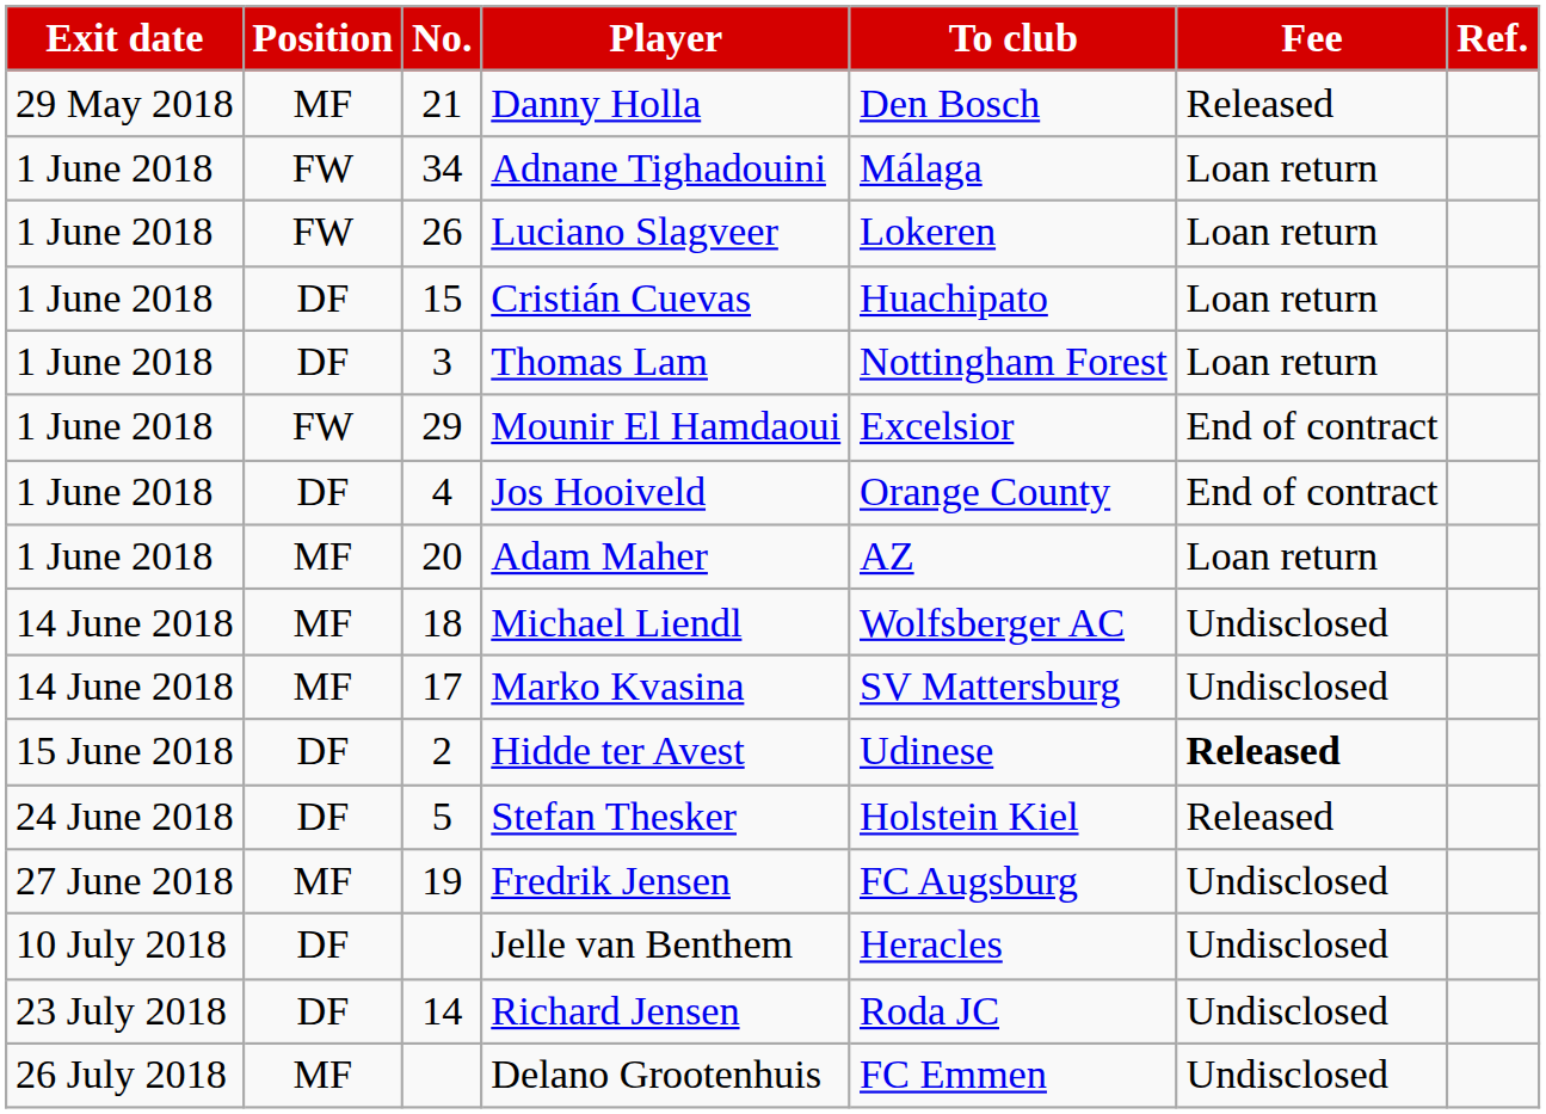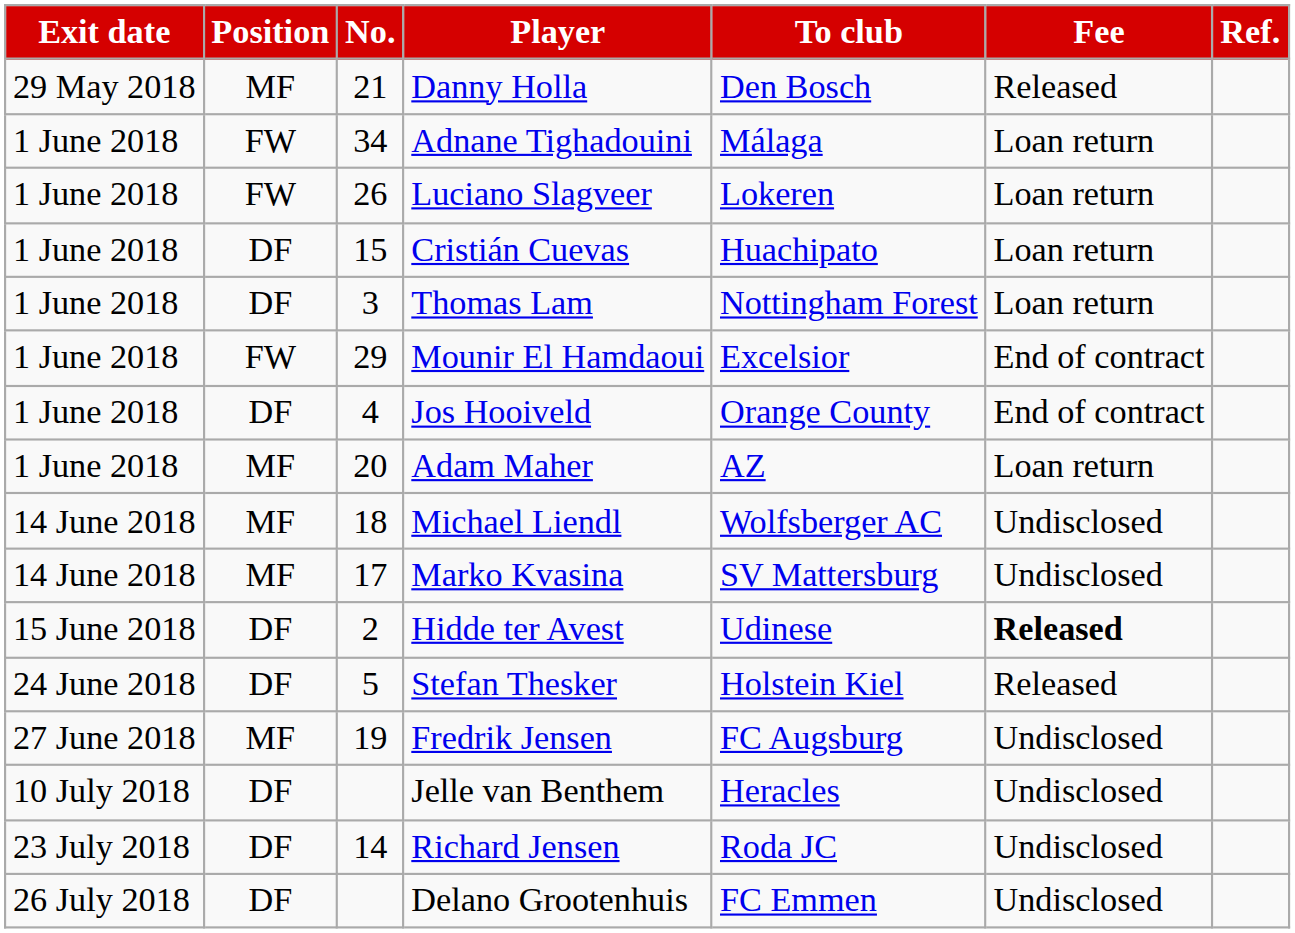Delano Grootenhuis | Position: MF -> DF
